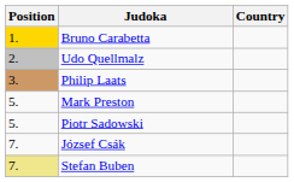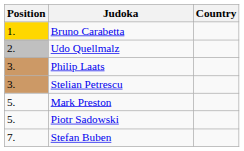+ row: 3. | Stelian Petrescu
- row: 7. | József Csák
Stefan Buben | Position: khaki background -> no background
